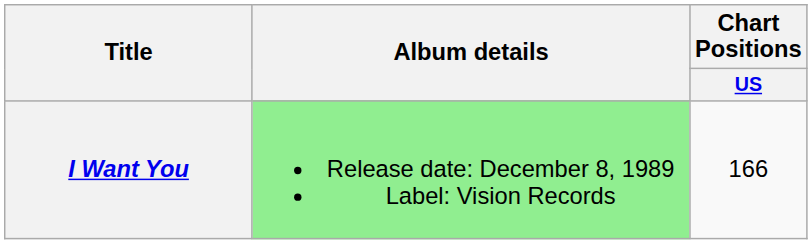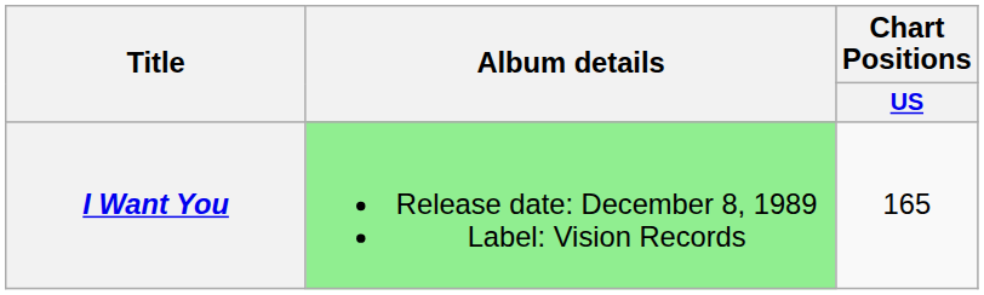I Want You | Chart Positions / US: 166 -> 165
